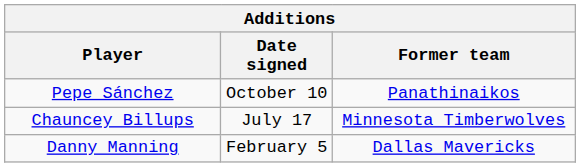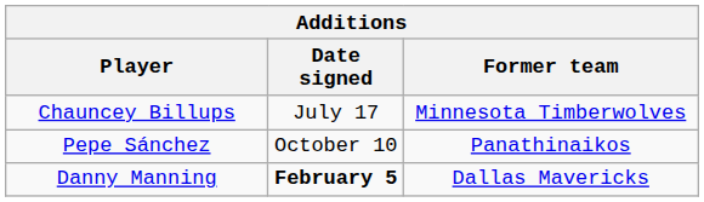rows swapped: Chauncey Billups <-> Pepe Sánchez
Danny Manning | Date signed: normal -> bold
